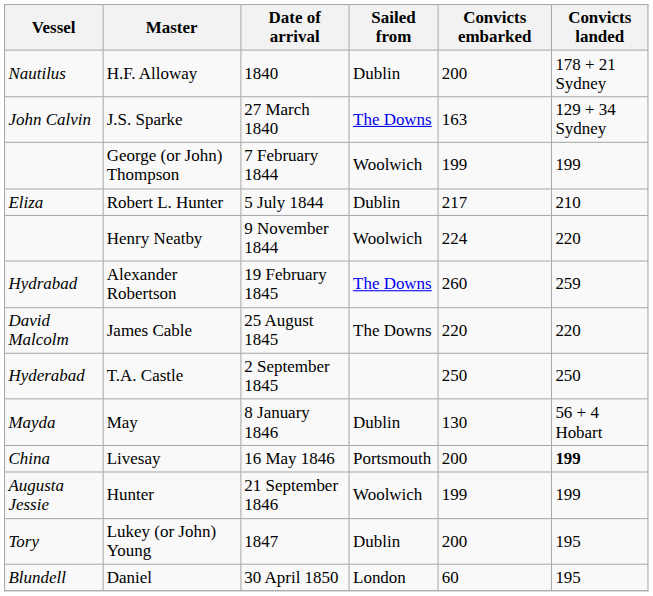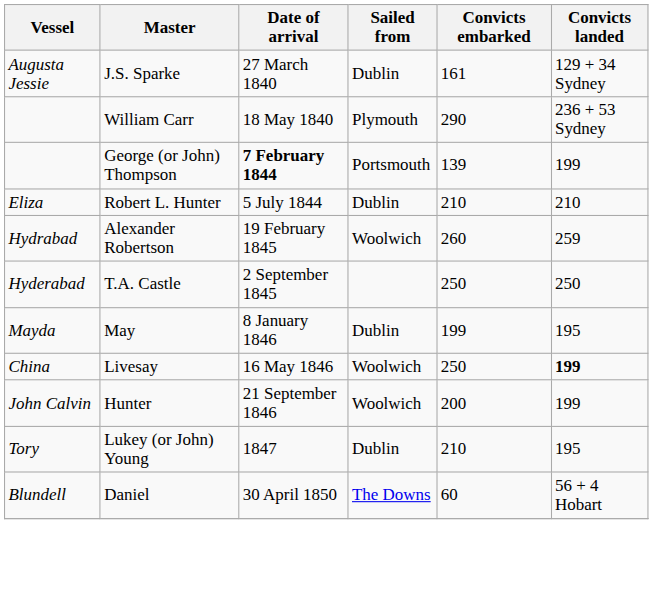- row: Nautilus | H.F. Alloway | 1840 | Dublin | 200 | 178 + 21 Sydney
J.S. Sparke | Vessel: John Calvin -> Augusta Jessie
J.S. Sparke | Sailed from: The Downs -> Dublin
J.S. Sparke | Convicts embarked: 163 -> 161
+ row: William Carr | 18 May 1840 | Plymouth | 290 | 236 + 53 Sydney
George (or John) Thompson | Date of arrival: normal -> bold
George (or John) Thompson | Sailed from: Woolwich -> Portsmouth
George (or John) Thompson | Convicts embarked: 199 -> 139
Robert L. Hunter | Convicts embarked: 217 -> 210
- row: Henry Neatby | 9 November 1844 | Woolwich | 224 | 220
Alexander Robertson | Sailed from: The Downs -> Woolwich
- row: David Malcolm | James Cable | 25 August 1845 | The Downs | 220 | 220
May | Convicts embarked: 130 -> 199
May | Convicts landed: 56 + 4 Hobart -> 195
Livesay | Sailed from: Portsmouth -> Woolwich
Livesay | Convicts embarked: 200 -> 250
Hunter | Vessel: Augusta Jessie -> John Calvin
Hunter | Convicts embarked: 199 -> 200
Lukey (or John) Young | Convicts embarked: 200 -> 210
Daniel | Sailed from: London -> The Downs
Daniel | Convicts landed: 195 -> 56 + 4 Hobart
